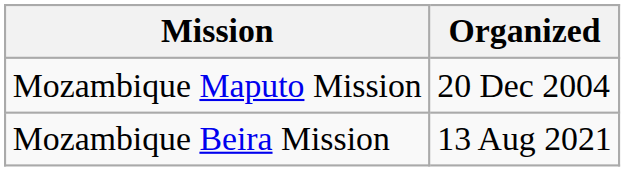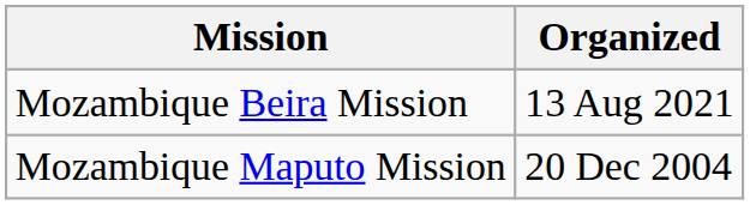rows swapped: Mozambique Beira Mission <-> Mozambique Maputo Mission
